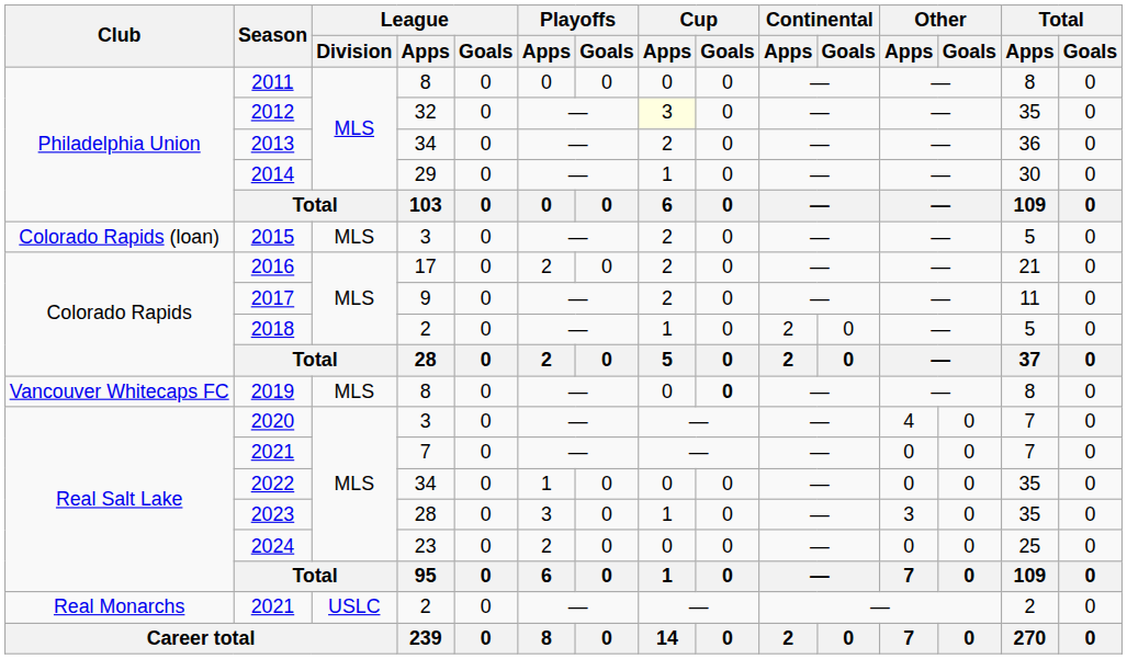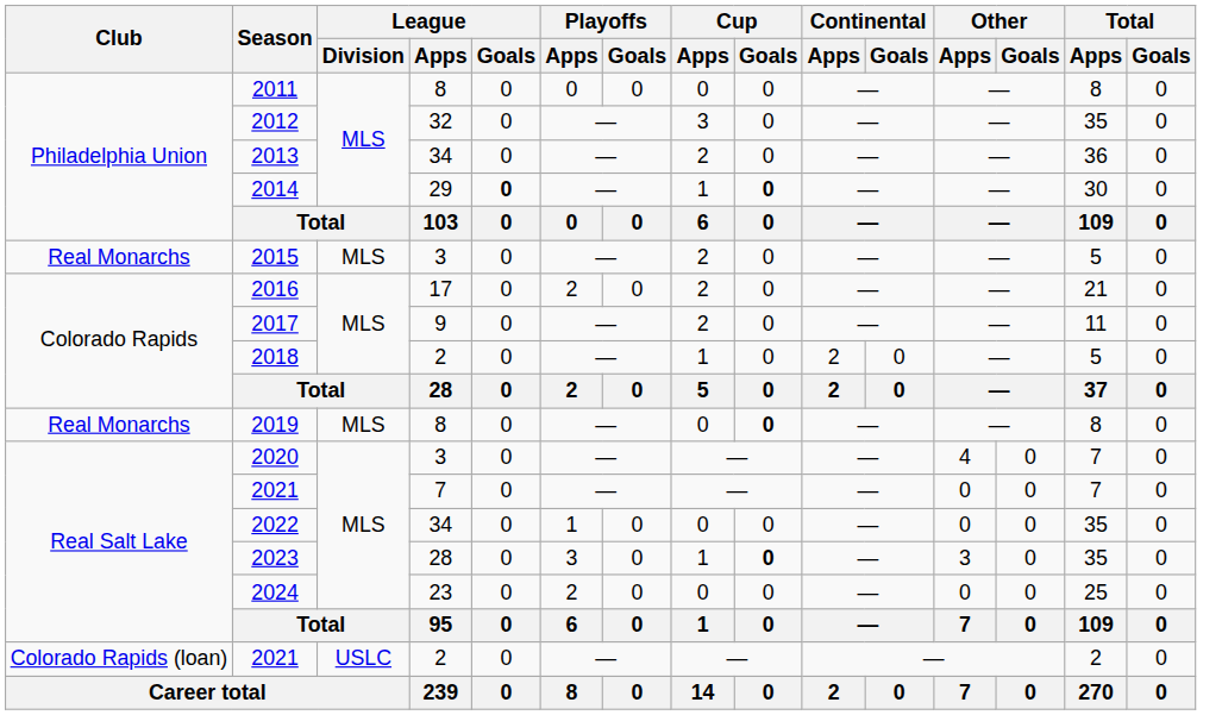2012 | Cup / Apps: lightyellow background -> no background
2014 | League / Goals: normal -> bold
2014 | Cup / Goals: normal -> bold
2015 | Club: Colorado Rapids (loan) -> Real Monarchs
2019 | Club: Vancouver Whitecaps FC -> Real Monarchs
2023 | Cup / Goals: normal -> bold
2021 / 2 | Club: Real Monarchs -> Colorado Rapids (loan)
